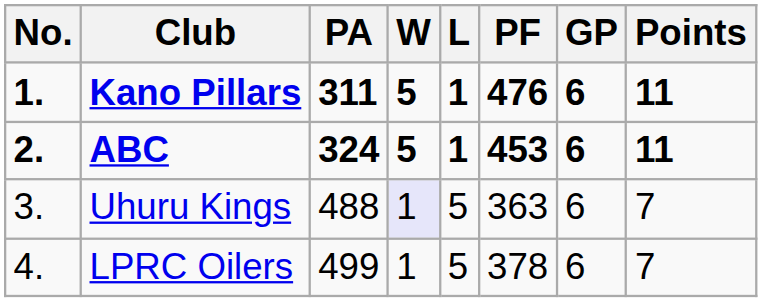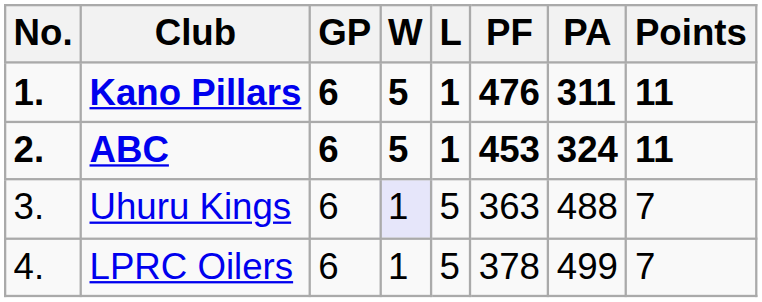columns swapped: GP <-> PA
